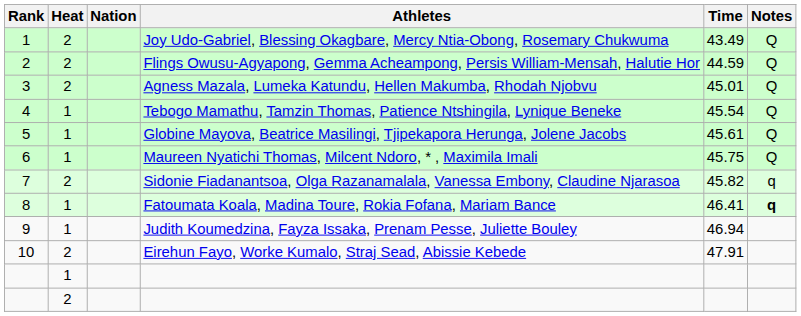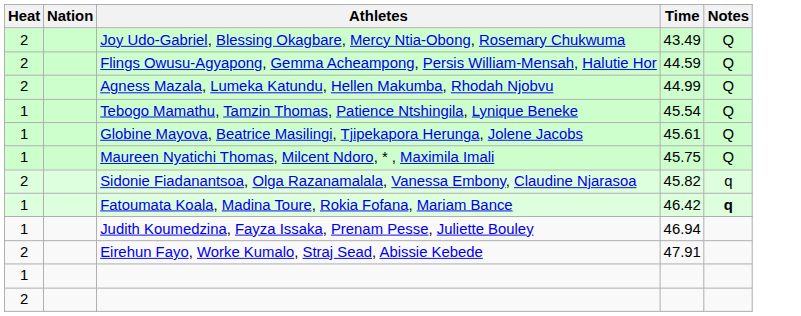- column: Rank | 1 | 2 | 3 | 4 | 5 | 6 | 7 | 8 | 9 | 10
Agness Mazala, Lumeka Katundu, Hellen Makumba, Rhodah Njobvu | Time: 45.01 -> 44.99
Fatoumata Koala, Madina Toure, Rokia Fofana, Mariam Bance | Time: 46.41 -> 46.42
